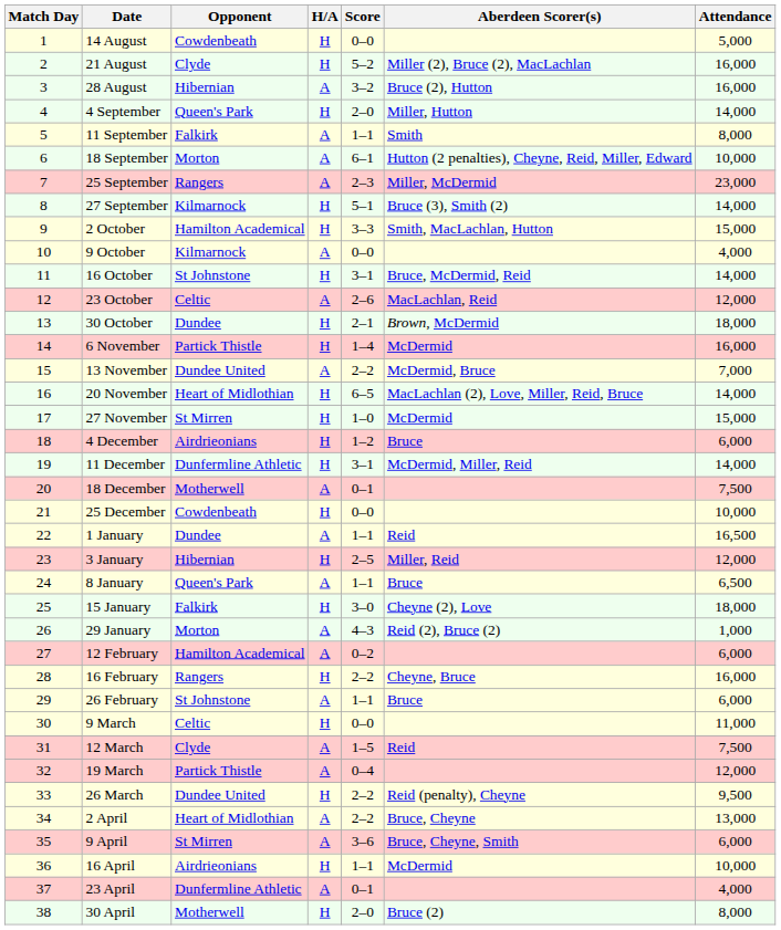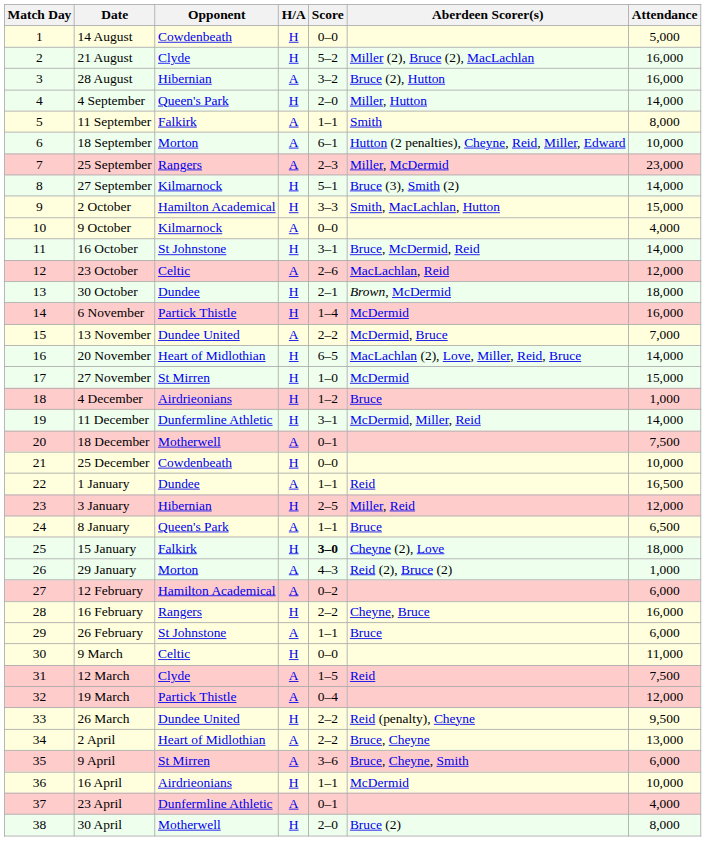4 December | Attendance: 6,000 -> 1,000
15 January | Score: normal -> bold
